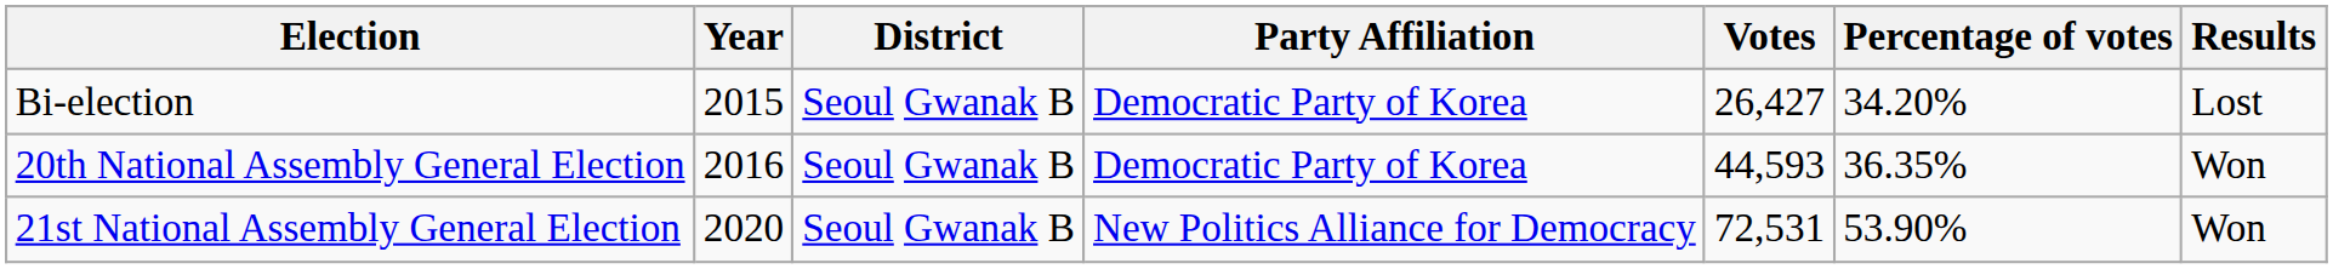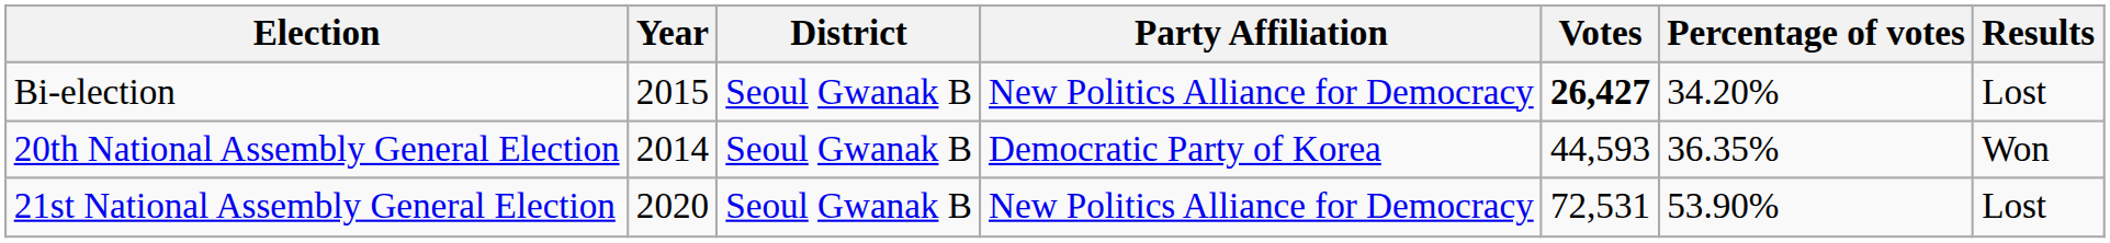Bi-election | Party Affiliation: Democratic Party of Korea -> New Politics Alliance for Democracy
Bi-election | Votes: normal -> bold
20th National Assembly General Election | Year: 2016 -> 2014
21st National Assembly General Election | Results: Won -> Lost
